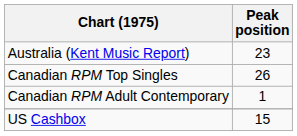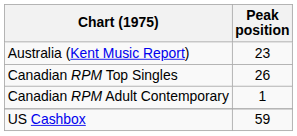US Cashbox | Peak position: 15 -> 59
